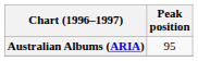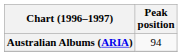Australian Albums (ARIA) | Peak position: 95 -> 94
